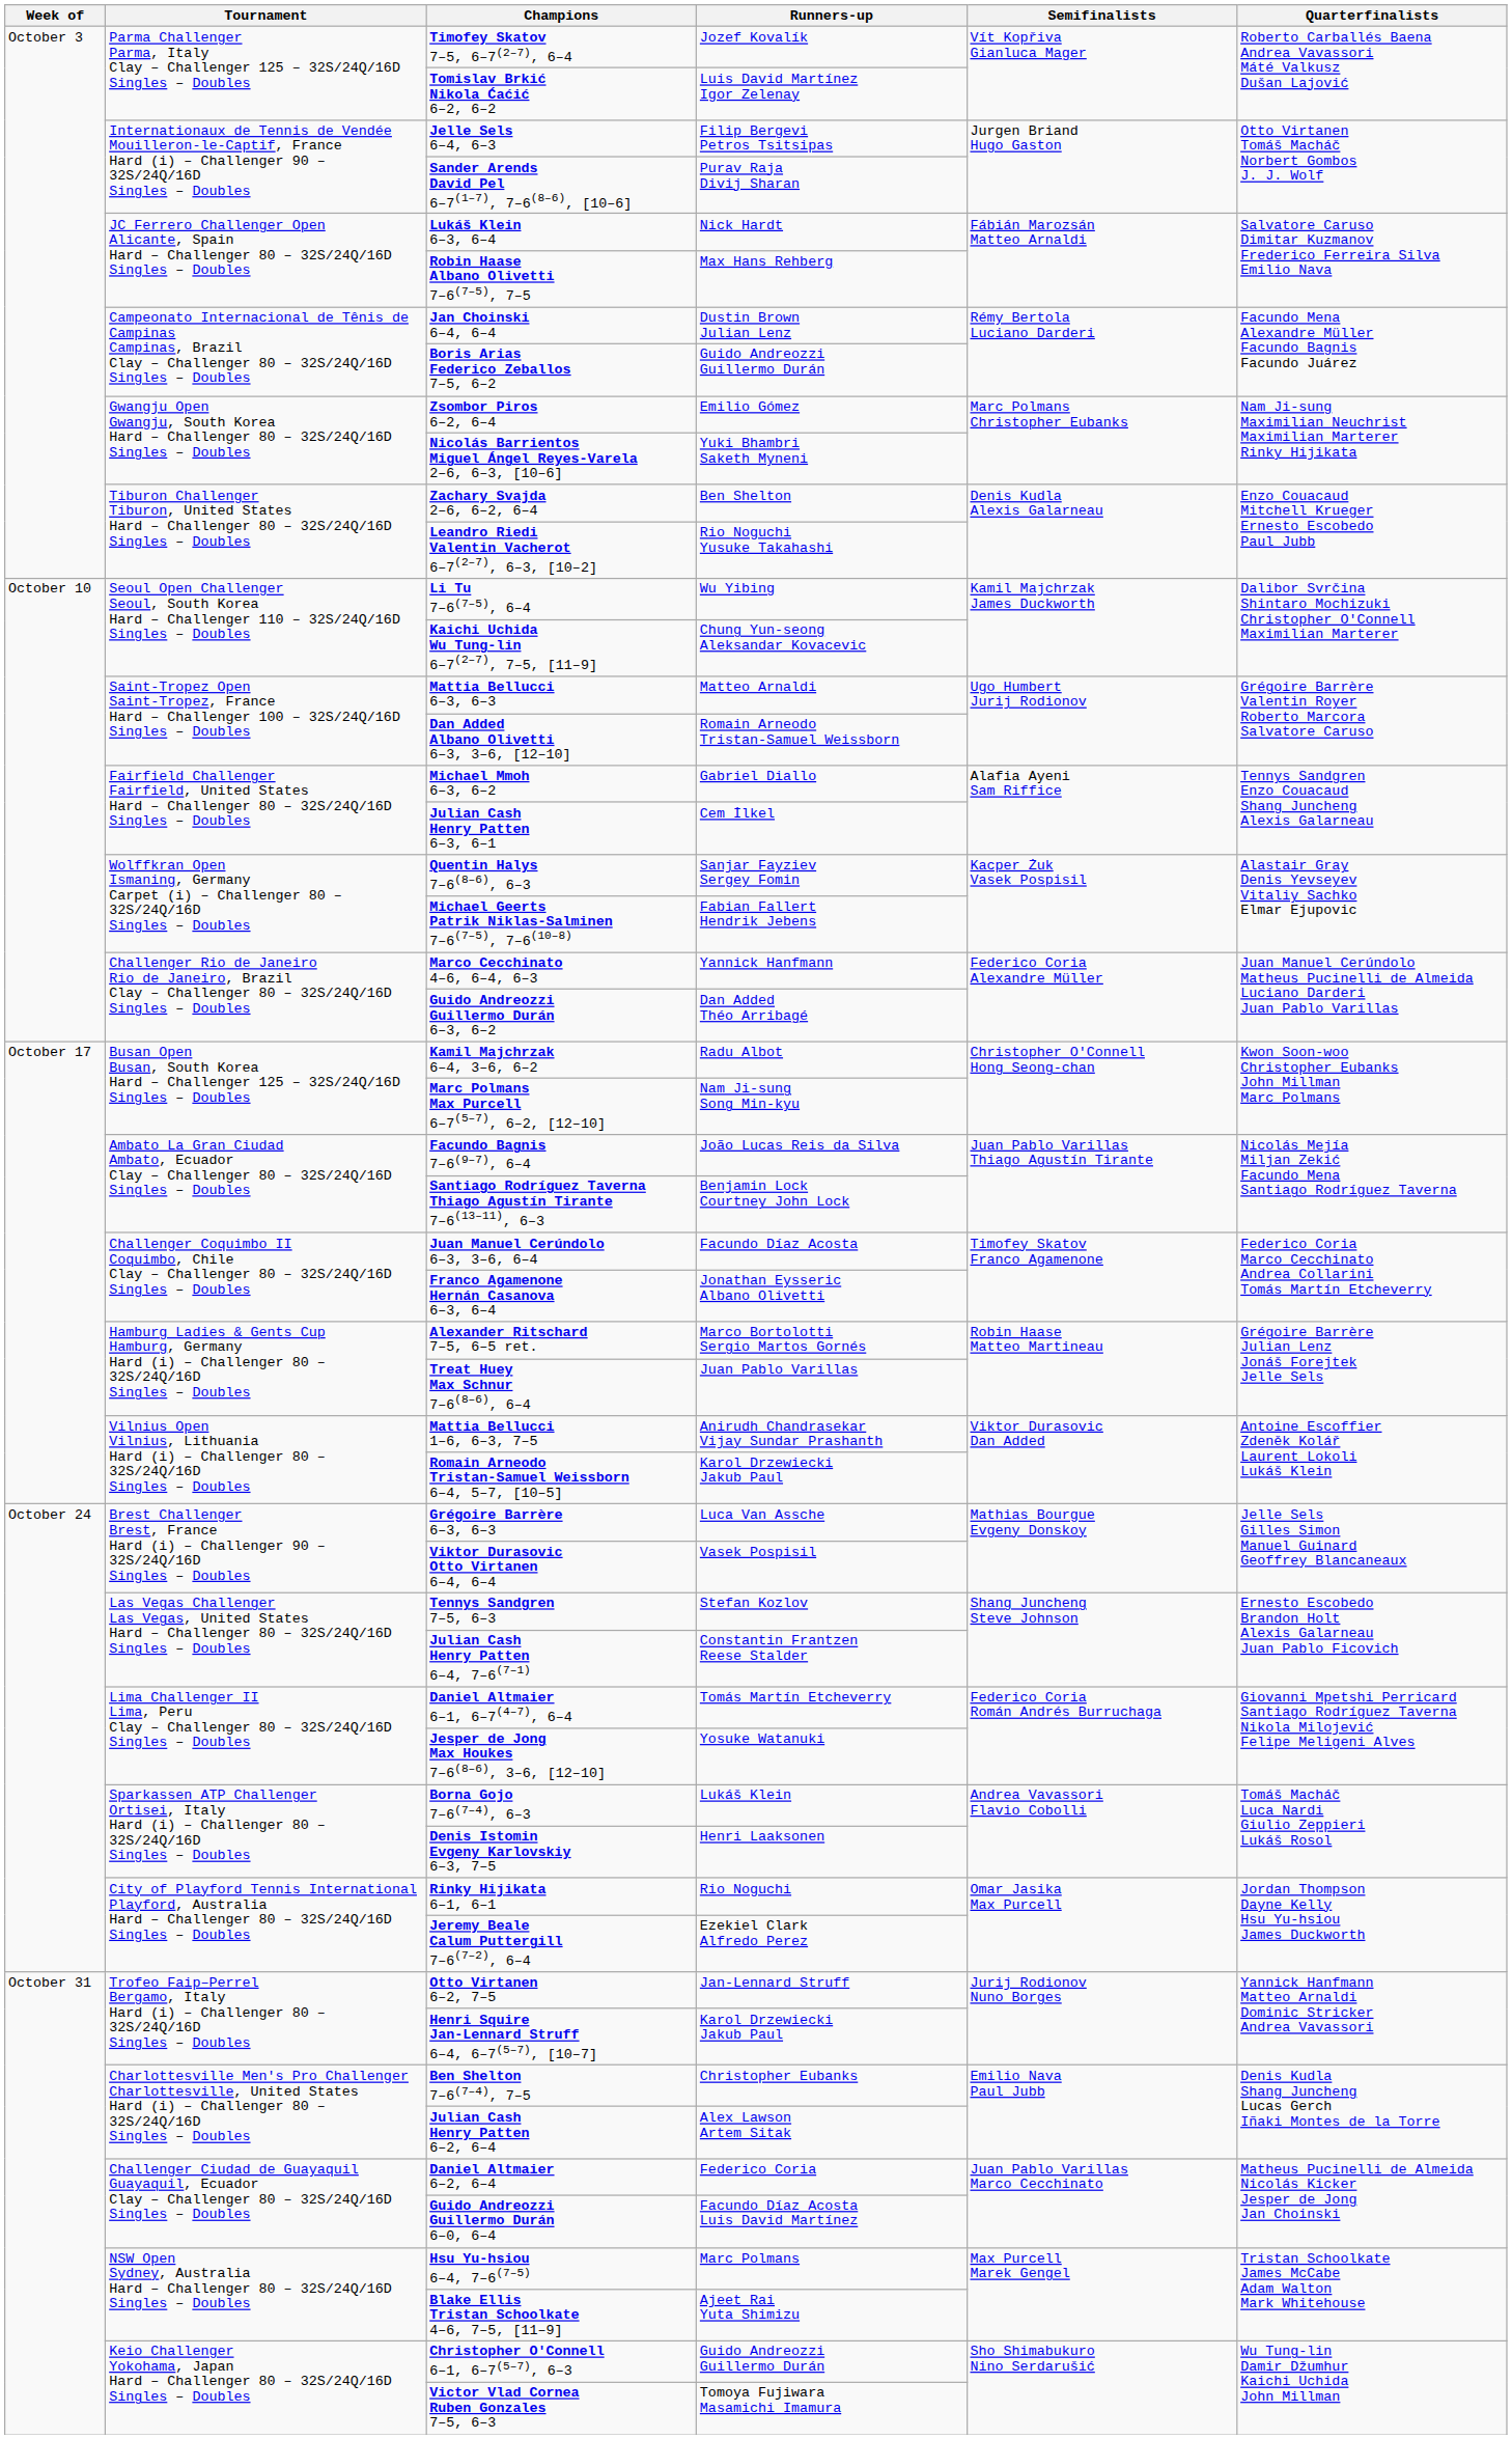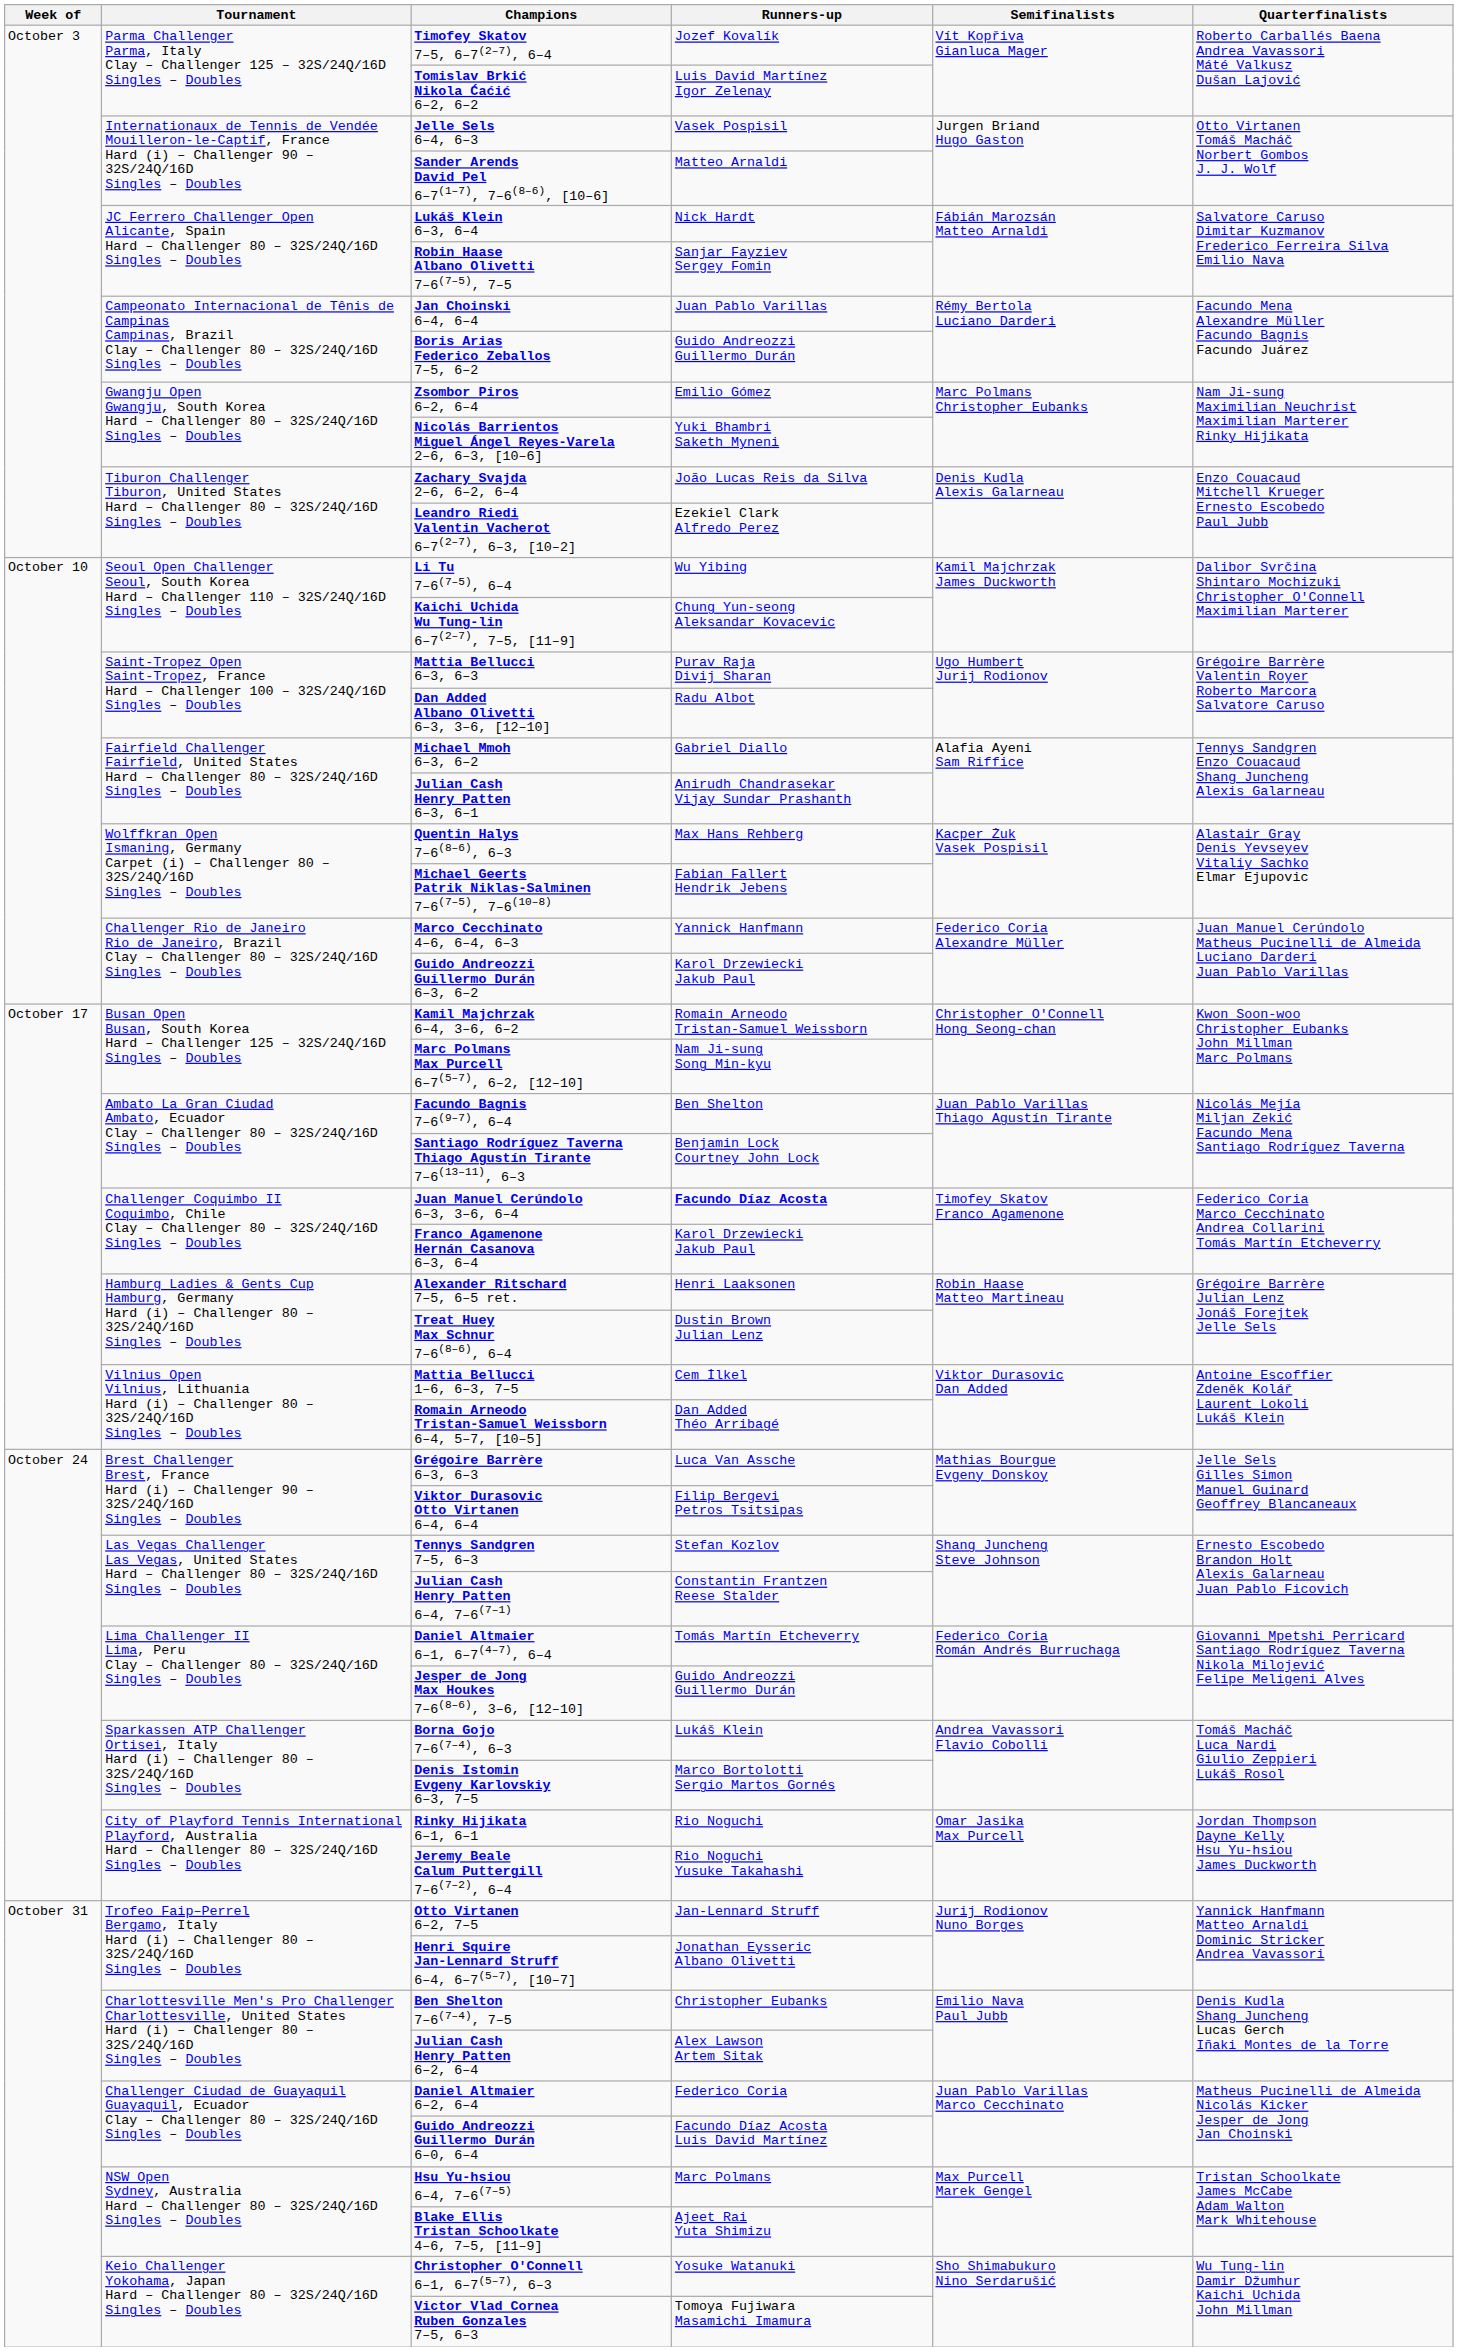Jelle Sels 6–4, 6–3 | Runners-up: Filip Bergevi Petros Tsitsipas -> Vasek Pospisil
Sander Arends David Pel 6–7(1–7), 7–6(8–6), [10–6] | Runners-up: Purav Raja Divij Sharan -> Matteo Arnaldi
Robin Haase Albano Olivetti 7–6(7–5), 7–5 | Runners-up: Max Hans Rehberg -> Sanjar Fayziev Sergey Fomin
Jan Choinski 6–4, 6–4 | Runners-up: Dustin Brown Julian Lenz -> Juan Pablo Varillas
Zachary Svajda 2–6, 6–2, 6–4 | Runners-up: Ben Shelton -> João Lucas Reis da Silva
Leandro Riedi Valentin Vacherot 6–7(2–7), 6–3, [10–2] | Runners-up: Rio Noguchi Yusuke Takahashi -> Ezekiel Clark Alfredo Perez
Mattia Bellucci 6–3, 6–3 | Runners-up: Matteo Arnaldi -> Purav Raja Divij Sharan
Dan Added Albano Olivetti 6–3, 3–6, [12–10] | Runners-up: Romain Arneodo Tristan-Samuel Weissborn -> Radu Albot
Julian Cash Henry Patten 6–3, 6–1 | Runners-up: Cem İlkel -> Anirudh Chandrasekar Vijay Sundar Prashanth
Quentin Halys 7–6(8–6), 6–3 | Runners-up: Sanjar Fayziev Sergey Fomin -> Max Hans Rehberg
Guido Andreozzi Guillermo Durán 6–3, 6–2 | Runners-up: Dan Added Théo Arribagé -> Karol Drzewiecki Jakub Paul
Kamil Majchrzak 6–4, 3–6, 6–2 | Runners-up: Radu Albot -> Romain Arneodo Tristan-Samuel Weissborn
Facundo Bagnis 7–6(9–7), 6–4 | Runners-up: João Lucas Reis da Silva -> Ben Shelton
Juan Manuel Cerúndolo 6–3, 3–6, 6–4 | Runners-up: normal -> bold
Franco Agamenone Hernán Casanova 6–3, 6–4 | Runners-up: Jonathan Eysseric Albano Olivetti -> Karol Drzewiecki Jakub Paul
Alexander Ritschard 7–5, 6–5 ret. | Runners-up: Marco Bortolotti Sergio Martos Gornés -> Henri Laaksonen
Treat Huey Max Schnur 7–6(8–6), 6–4 | Runners-up: Juan Pablo Varillas -> Dustin Brown Julian Lenz
Mattia Bellucci 1–6, 6–3, 7–5 | Runners-up: Anirudh Chandrasekar Vijay Sundar Prashanth -> Cem İlkel
Romain Arneodo Tristan-Samuel Weissborn 6–4, 5–7, [10–5] | Runners-up: Karol Drzewiecki Jakub Paul -> Dan Added Théo Arribagé
Viktor Durasovic Otto Virtanen 6–4, 6–4 | Runners-up: Vasek Pospisil -> Filip Bergevi Petros Tsitsipas
Jesper de Jong Max Houkes 7–6(8–6), 3–6, [12–10] | Runners-up: Yosuke Watanuki -> Guido Andreozzi Guillermo Durán
Denis Istomin Evgeny Karlovskiy 6–3, 7–5 | Runners-up: Henri Laaksonen -> Marco Bortolotti Sergio Martos Gornés
Jeremy Beale Calum Puttergill 7–6(7–2), 6–4 | Runners-up: Ezekiel Clark Alfredo Perez -> Rio Noguchi Yusuke Takahashi
Henri Squire Jan-Lennard Struff 6–4, 6–7(5–7), [10–7] | Runners-up: Karol Drzewiecki Jakub Paul -> Jonathan Eysseric Albano Olivetti
Christopher O'Connell 6–1, 6–7(5–7), 6–3 | Runners-up: Guido Andreozzi Guillermo Durán -> Yosuke Watanuki
